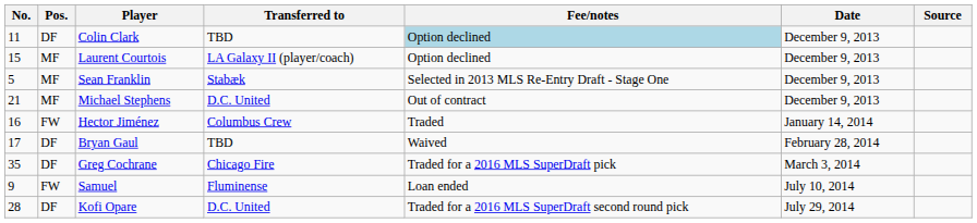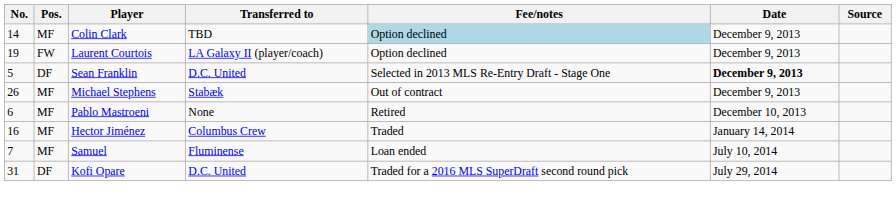Colin Clark | No.: 11 -> 14
Colin Clark | Pos.: DF -> MF
Laurent Courtois | No.: 15 -> 19
Laurent Courtois | Pos.: MF -> FW
Sean Franklin | Pos.: MF -> DF
Sean Franklin | Transferred to: Stabæk -> D.C. United
Sean Franklin | Date: normal -> bold
Michael Stephens | No.: 21 -> 26
Michael Stephens | Transferred to: D.C. United -> Stabæk
+ row: 6 | MF | Pablo Mastroeni | None | Retired | December 10, 2013
Hector Jiménez | Pos.: FW -> MF
- row: 17 | DF | Bryan Gaul | TBD | Waived | February 28, 2014
- row: 35 | DF | Greg Cochrane | Chicago Fire | Traded for a 2016 MLS SuperDraft pick | March 3, 2014
Samuel | No.: 9 -> 7
Samuel | Pos.: FW -> MF
Kofi Opare | No.: 28 -> 31
